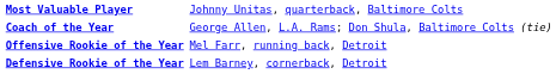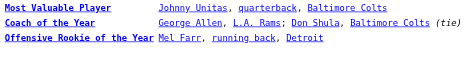- row: Defensive Rookie of the Year | Lem Barney, cornerback, Detroit
